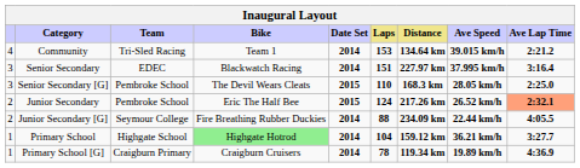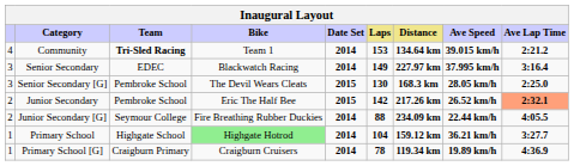Community | Team: normal -> bold
Senior Secondary | Laps: 151 -> 149
Senior Secondary [G] | Laps: 110 -> 130
Junior Secondary | Laps: 124 -> 142
